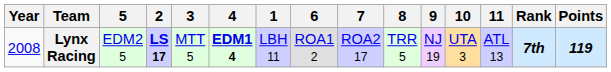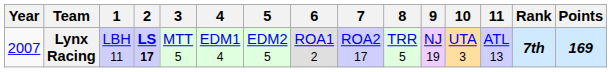columns swapped: 1 <-> 5
Lynx Racing | Year: 2008 -> 2007
Lynx Racing | 4: bold -> normal
Lynx Racing | Points: 119 -> 169
